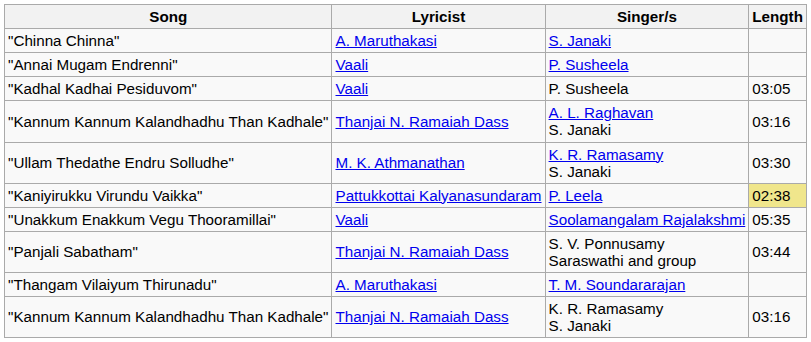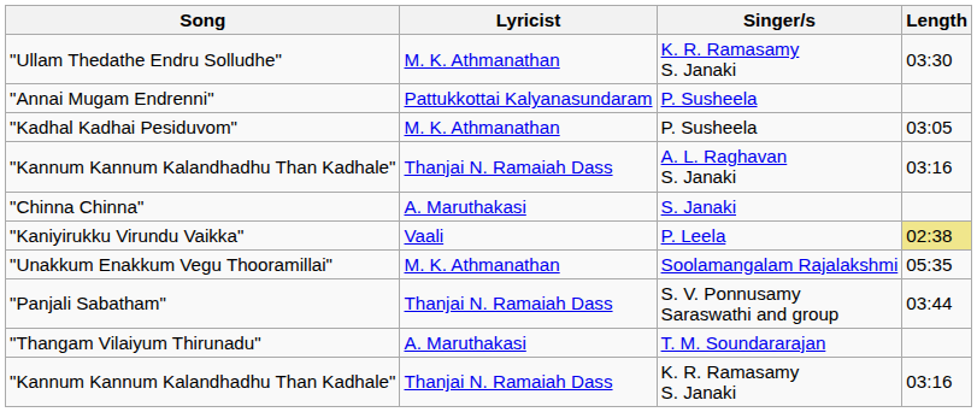rows swapped: "Chinna Chinna" <-> "Ullam Thedathe Endru Solludhe"
"Annai Mugam Endrenni" | Lyricist: Vaali -> Pattukkottai Kalyanasundaram
"Kadhal Kadhai Pesiduvom" | Lyricist: Vaali -> M. K. Athmanathan
"Kaniyirukku Virundu Vaikka" | Lyricist: Pattukkottai Kalyanasundaram -> Vaali
"Unakkum Enakkum Vegu Thooramillai" | Lyricist: Vaali -> M. K. Athmanathan
